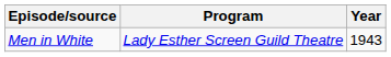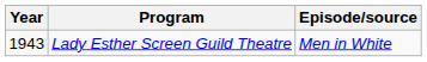columns swapped: Year <-> Episode/source
